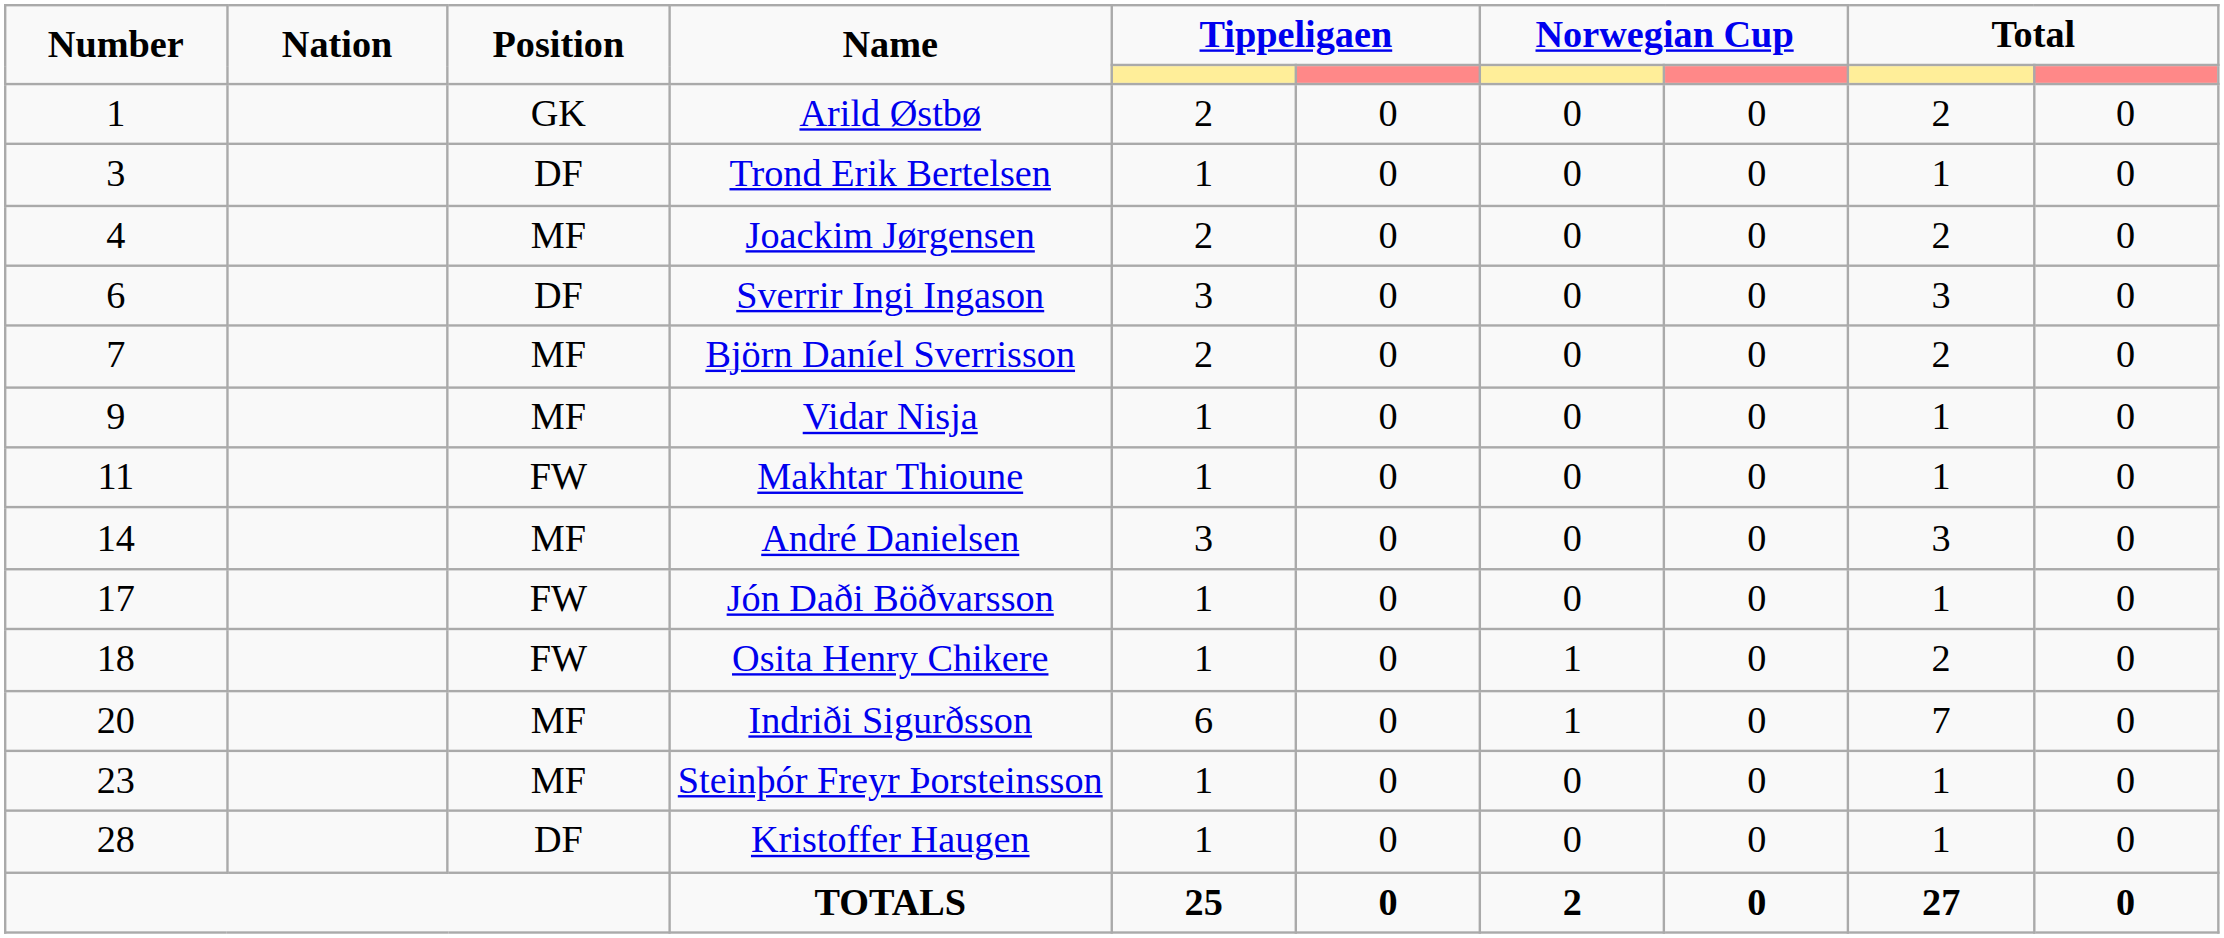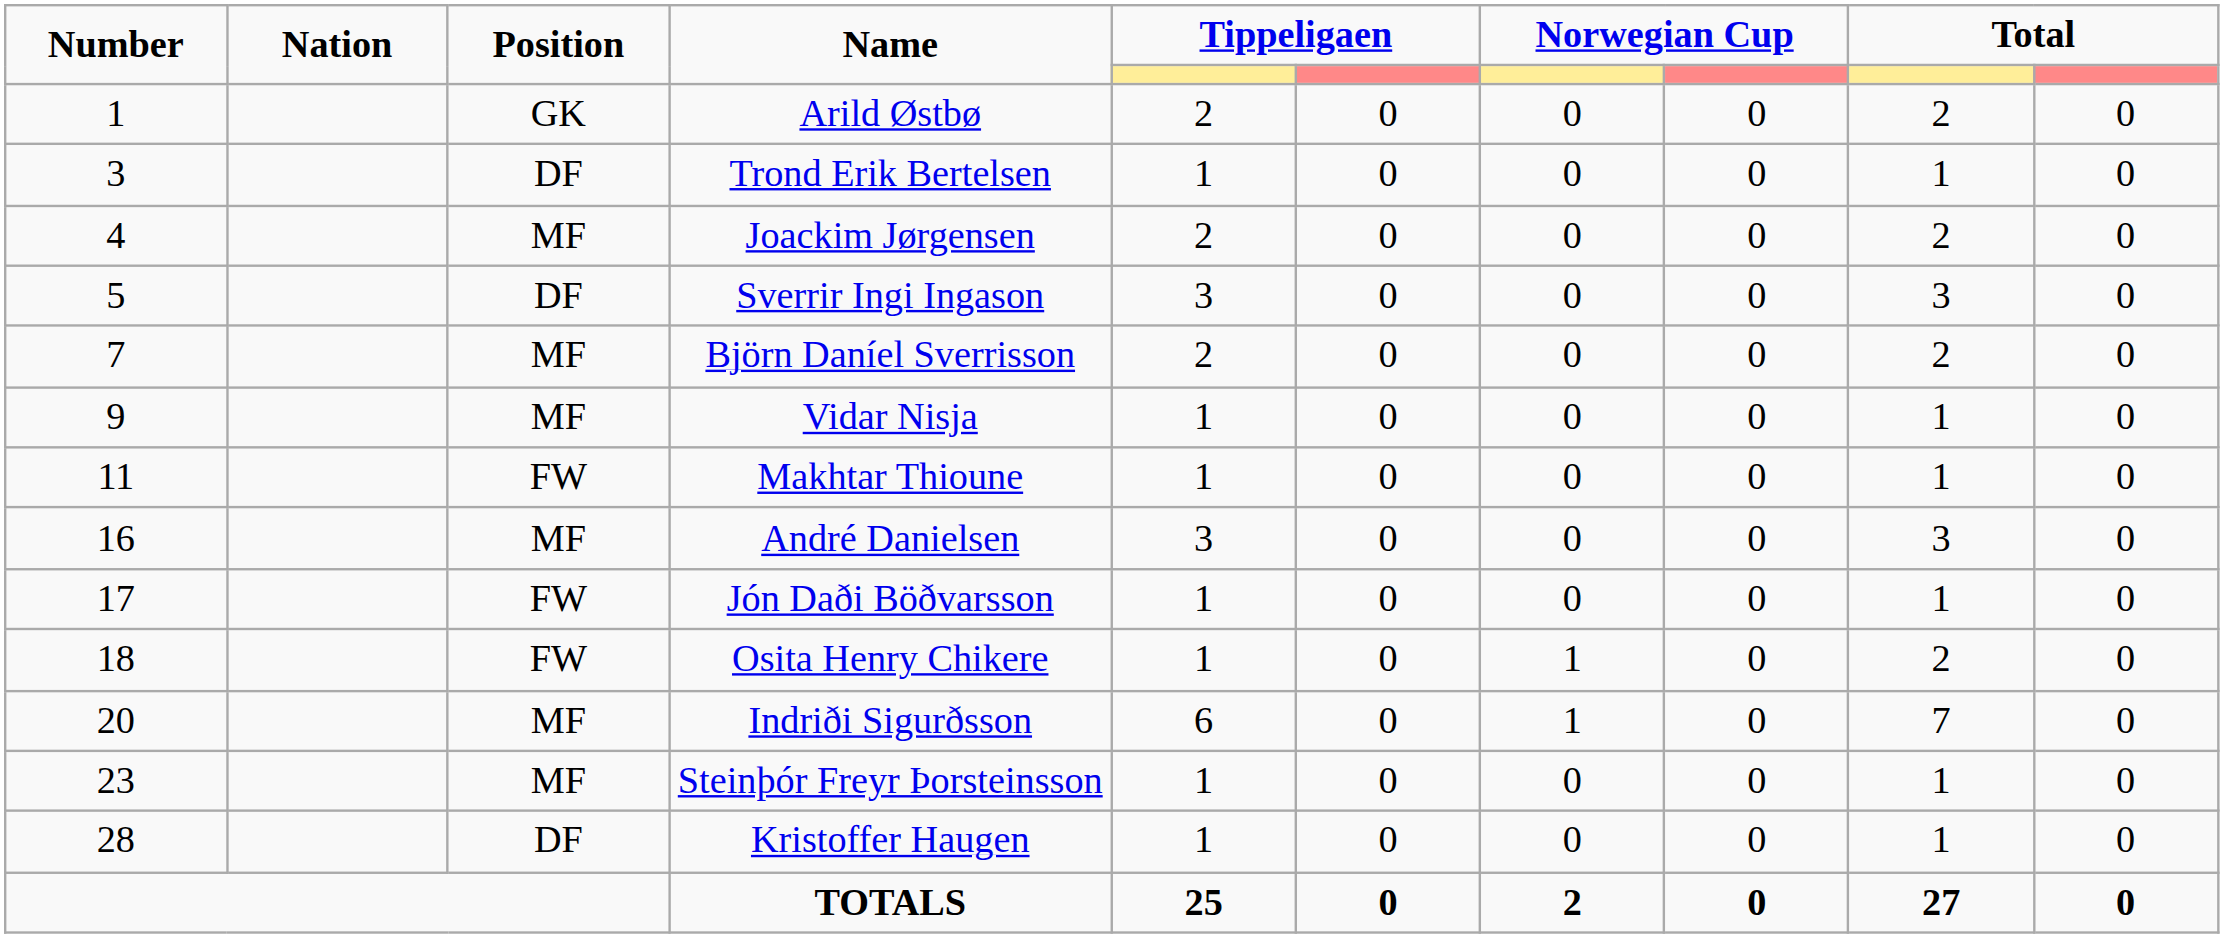Sverrir Ingi Ingason | Number: 6 -> 5
André Danielsen | Number: 14 -> 16
